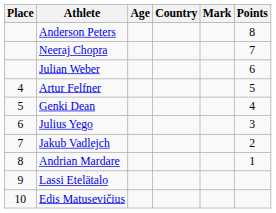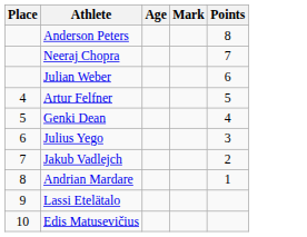- column: Country
